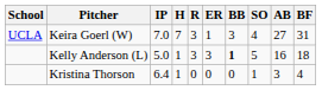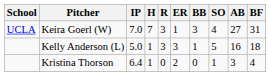Kelly Anderson (L) | BB: bold -> normal
Kristina Thorson | ER: 0 -> 2
